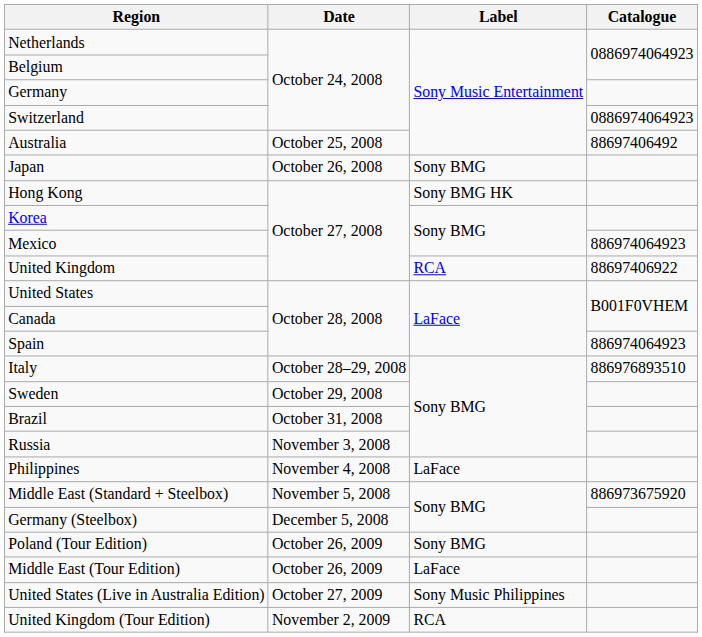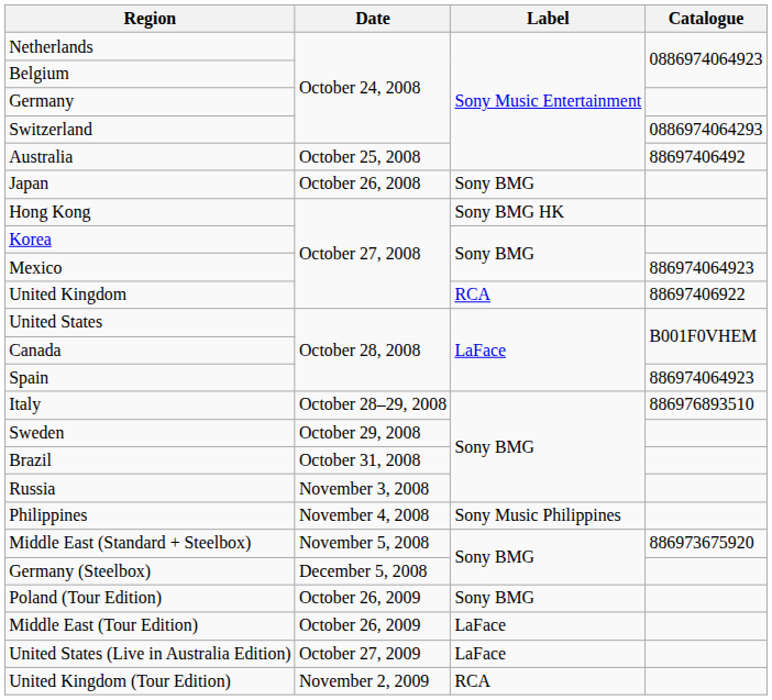Switzerland | Catalogue: 0886974064923 -> 0886974064293
Philippines | Label: LaFace -> Sony Music Philippines
United States (Live in Australia Edition) | Label: Sony Music Philippines -> LaFace
